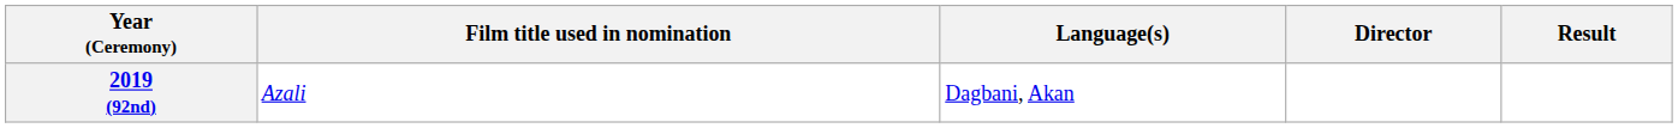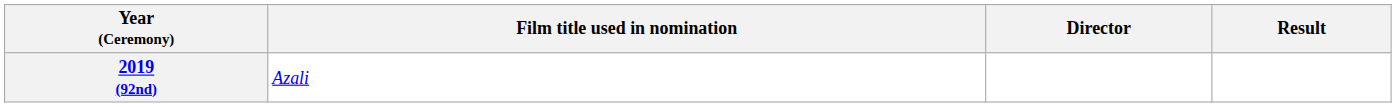- column: Language(s) | Dagbani, Akan
